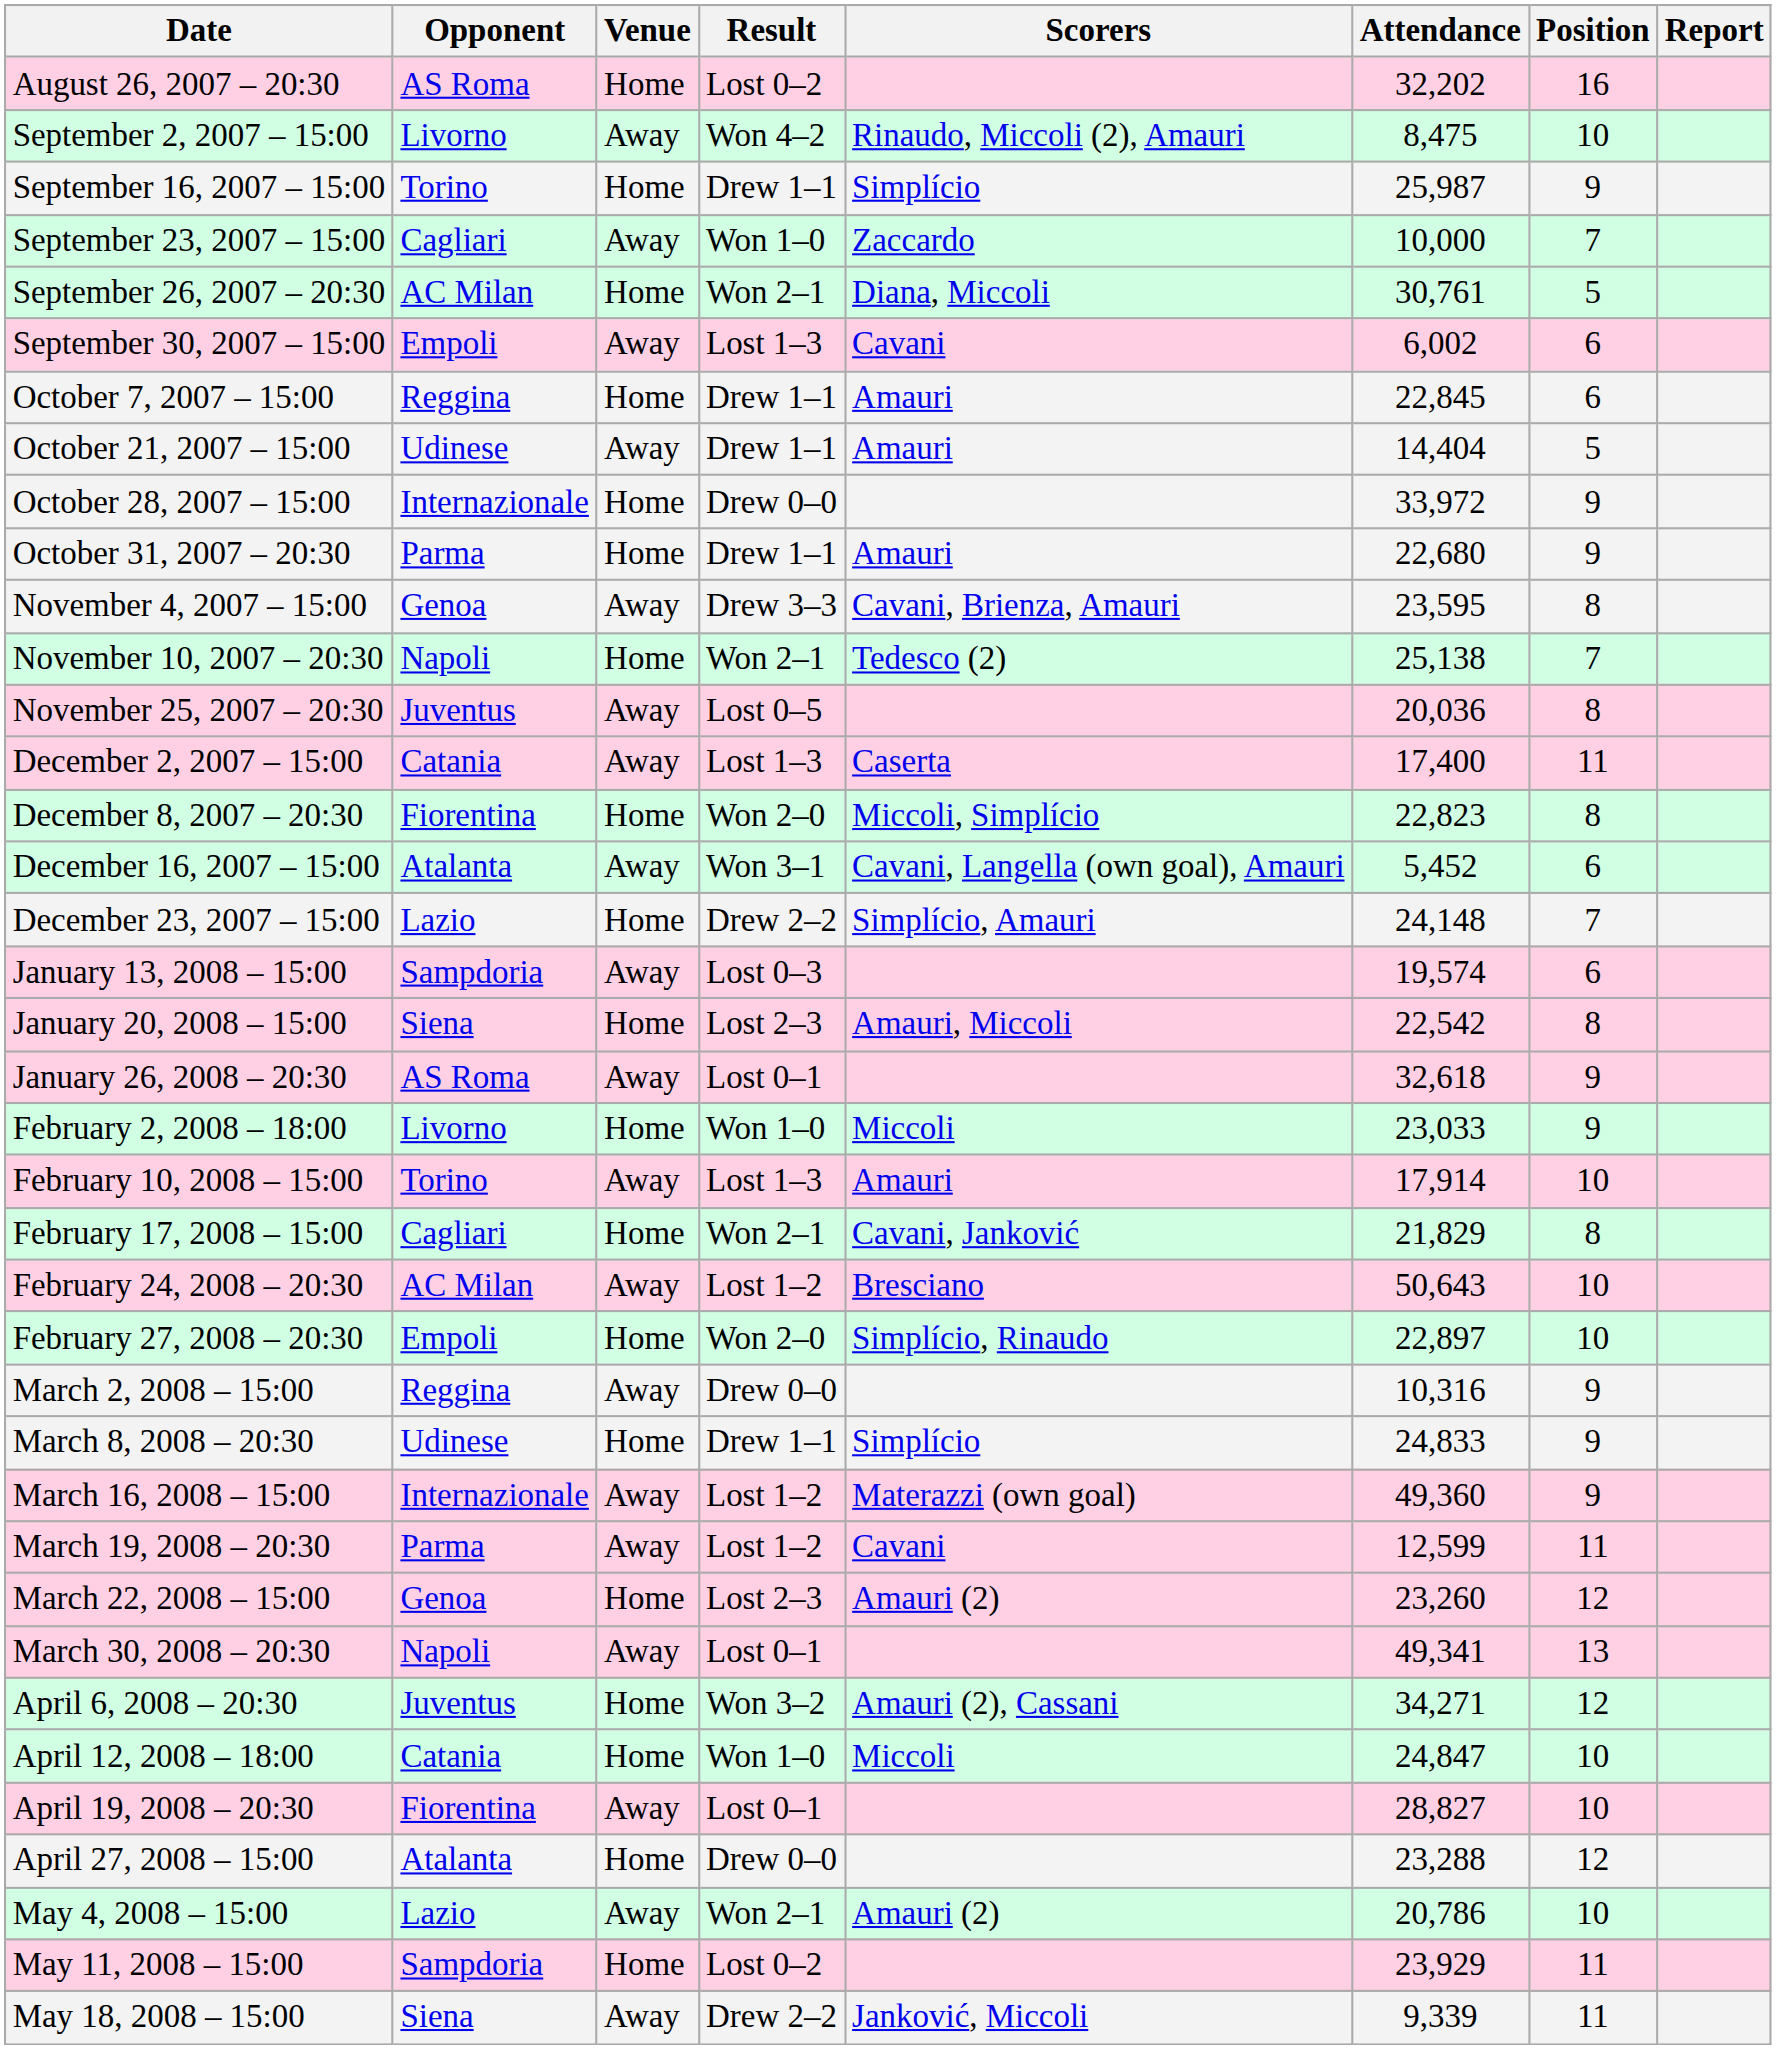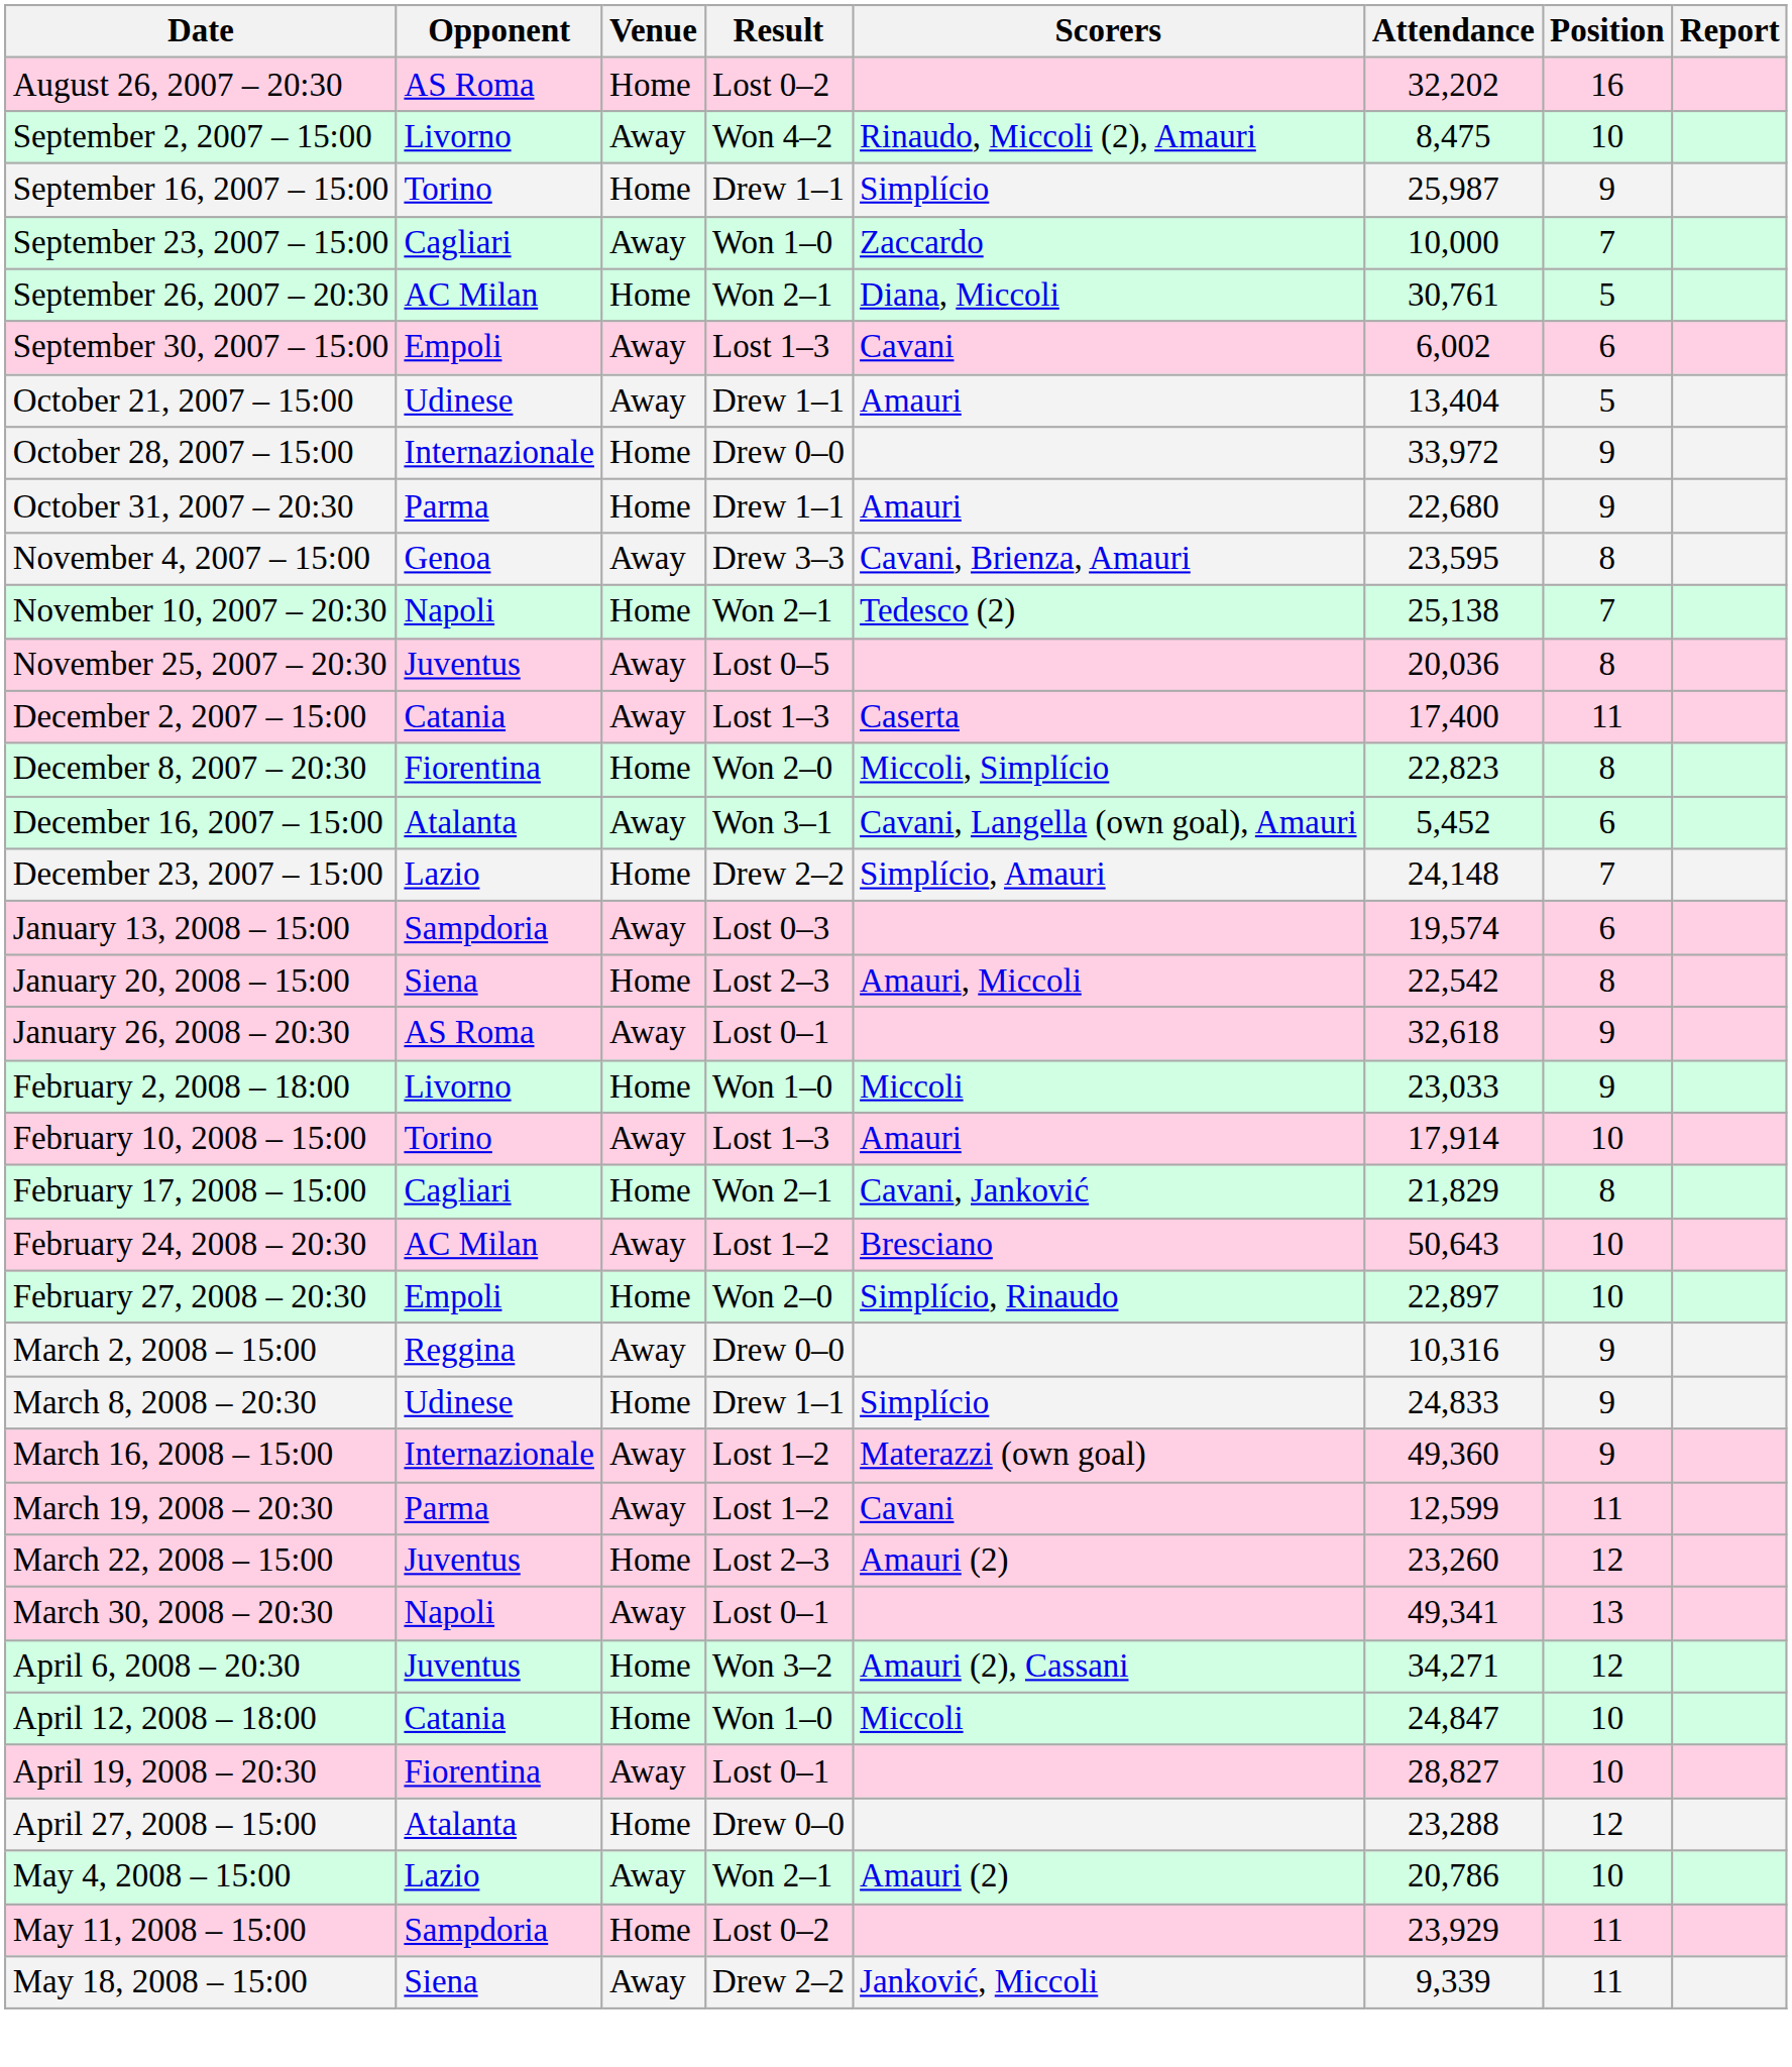- row: October 7, 2007 – 15:00 | Reggina | Home | Drew 1–1 | Amauri | 22,845 | 6
October 21, 2007 – 15:00 | Attendance: 14,404 -> 13,404
March 22, 2008 – 15:00 | Opponent: Genoa -> Juventus
